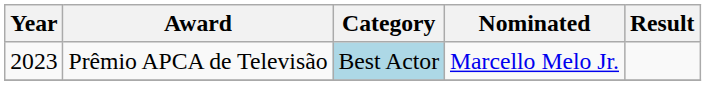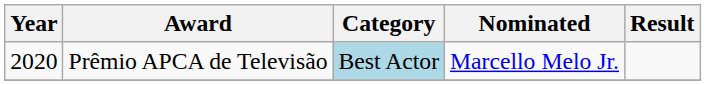Prêmio APCA de Televisão | Year: 2023 -> 2020
